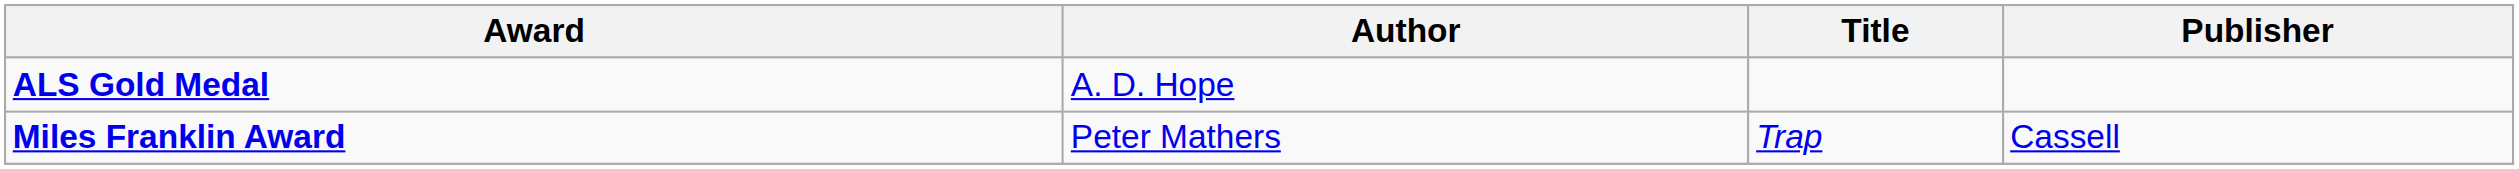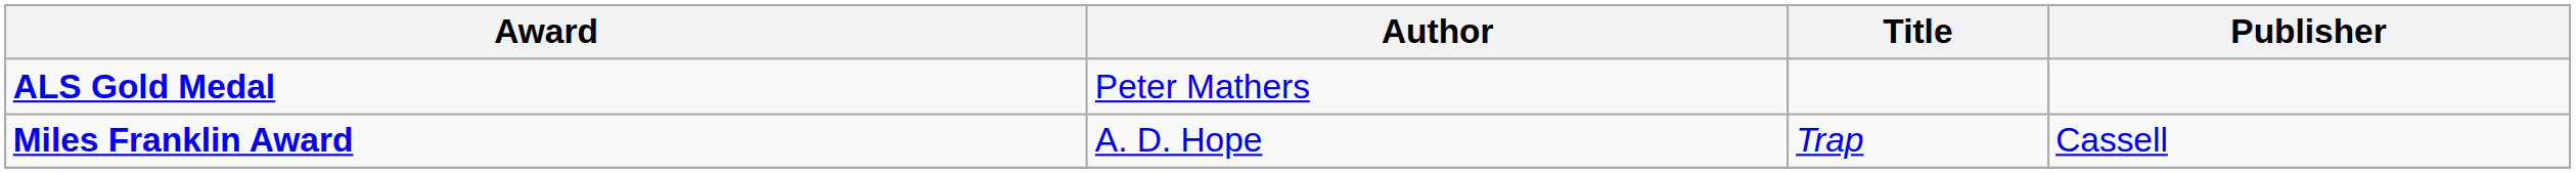ALS Gold Medal | Author: A. D. Hope -> Peter Mathers
Miles Franklin Award | Author: Peter Mathers -> A. D. Hope
